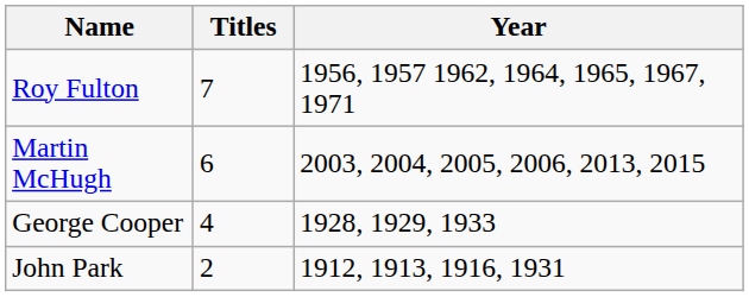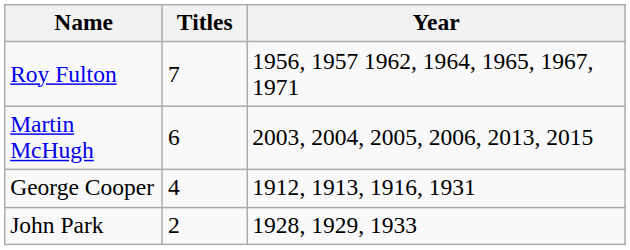George Cooper | Year: 1928, 1929, 1933 -> 1912, 1913, 1916, 1931
John Park | Year: 1912, 1913, 1916, 1931 -> 1928, 1929, 1933
